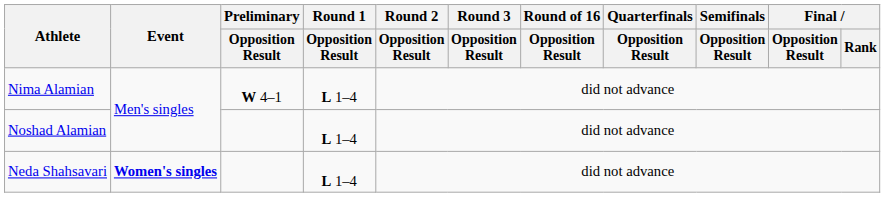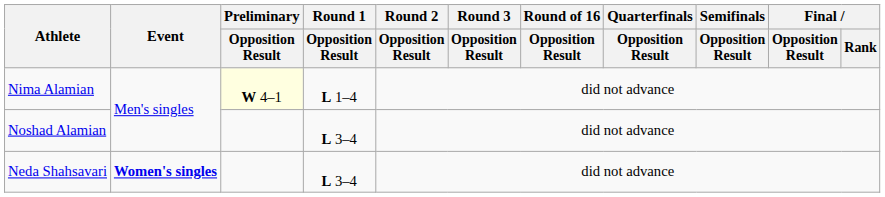Nima Alamian | Preliminary / Opposition Result: no background -> lightyellow background
Noshad Alamian | Round 1 / Opposition Result: L 1–4 -> L 3–4
Neda Shahsavari | Round 1 / Opposition Result: L 1–4 -> L 3–4
